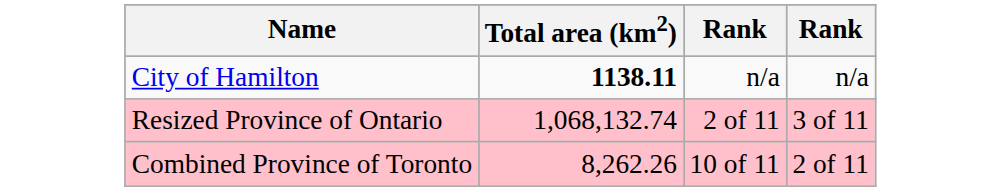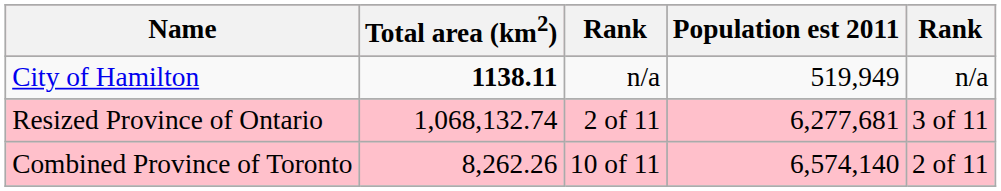+ column: Population est 2011 | 519,949 | 6,277,681 | 6,574,140
